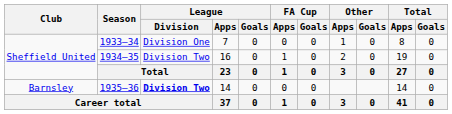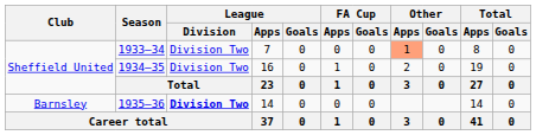1933–34 | League / Division: Division One -> Division Two
1933–34 | Other / Apps: no background -> lightsalmon background
